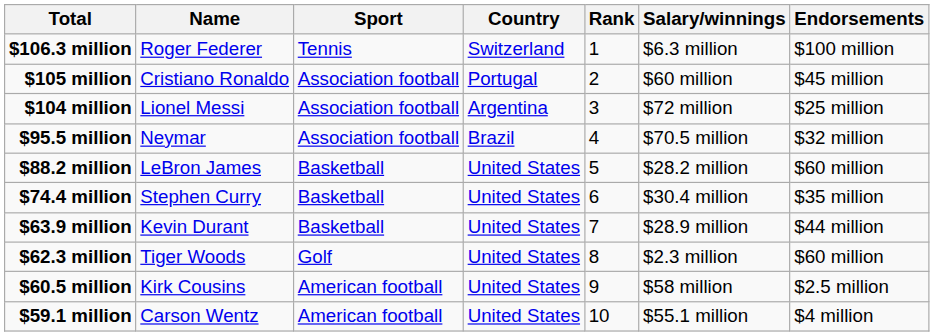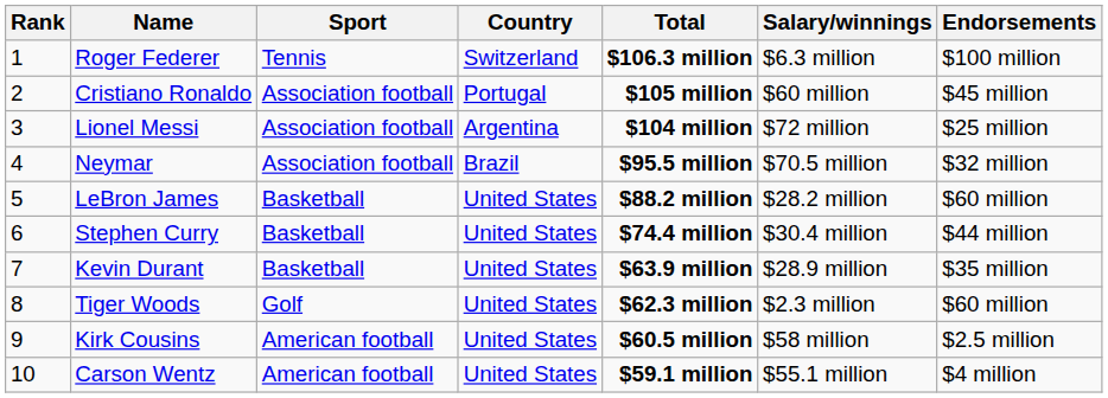columns swapped: Rank <-> Total
Stephen Curry | Endorsements: $35 million -> $44 million
Kevin Durant | Endorsements: $44 million -> $35 million
